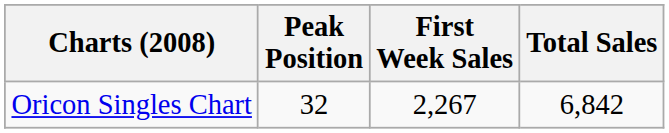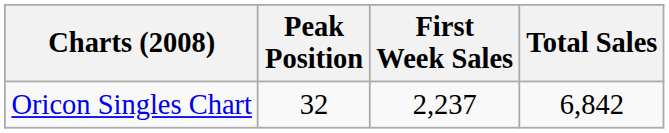Oricon Singles Chart | First Week Sales: 2,267 -> 2,237
